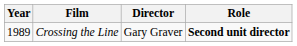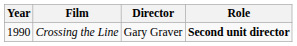Crossing the Line | Year: 1989 -> 1990
